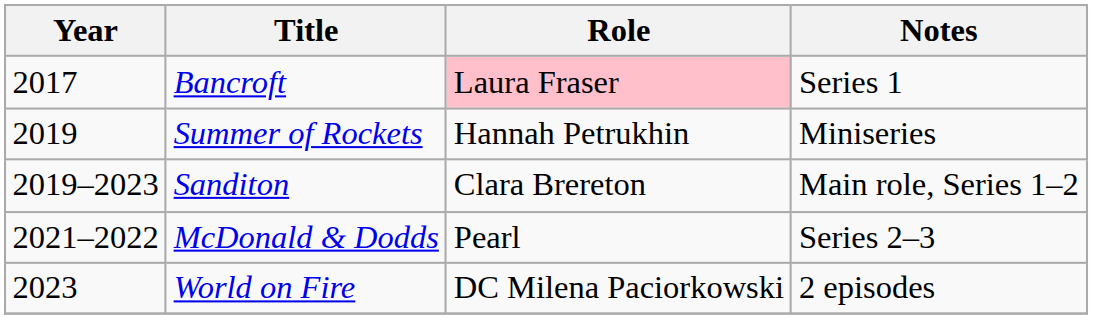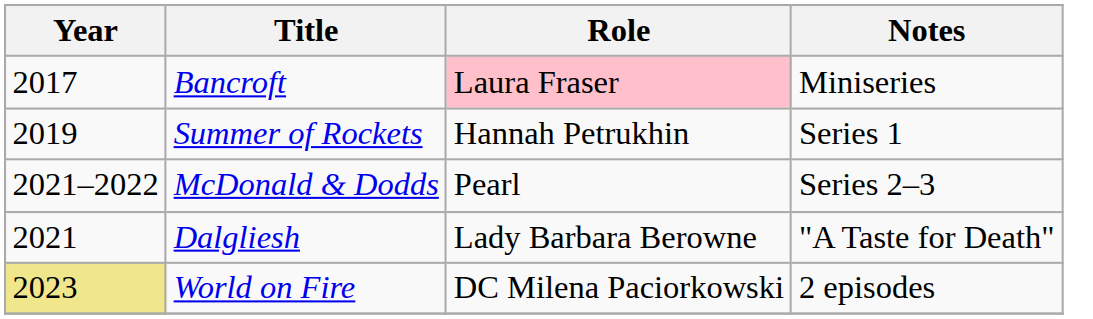Bancroft | Notes: Series 1 -> Miniseries
Summer of Rockets | Notes: Miniseries -> Series 1
- row: 2019–2023 | Sanditon | Clara Brereton | Main role, Series 1–2
+ row: 2021 | Dalgliesh | Lady Barbara Berowne | "A Taste for Death"
World on Fire | Year: no background -> khaki background
